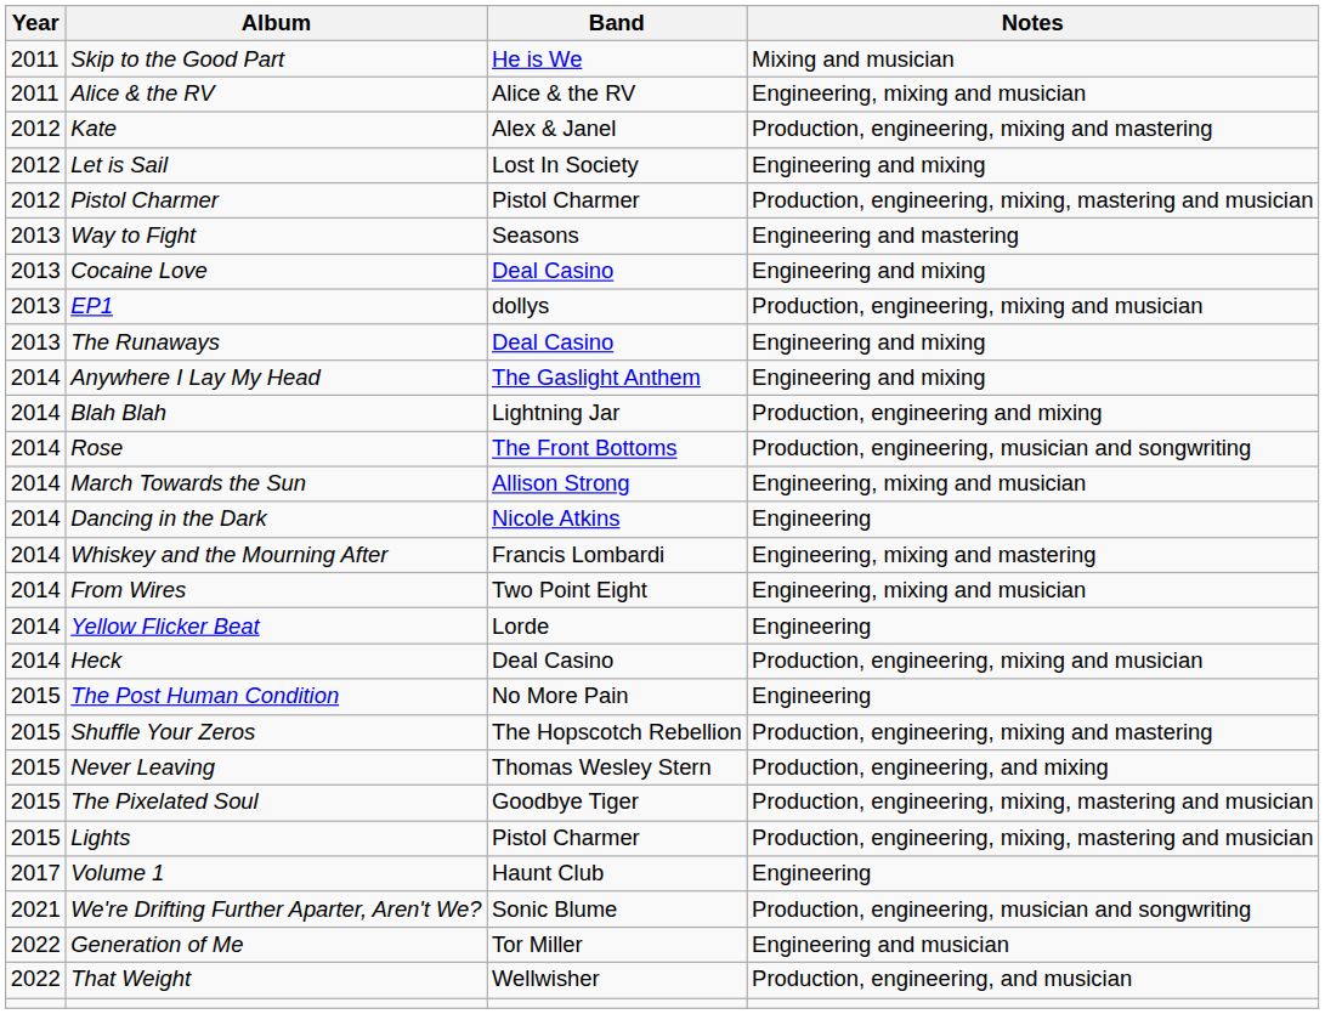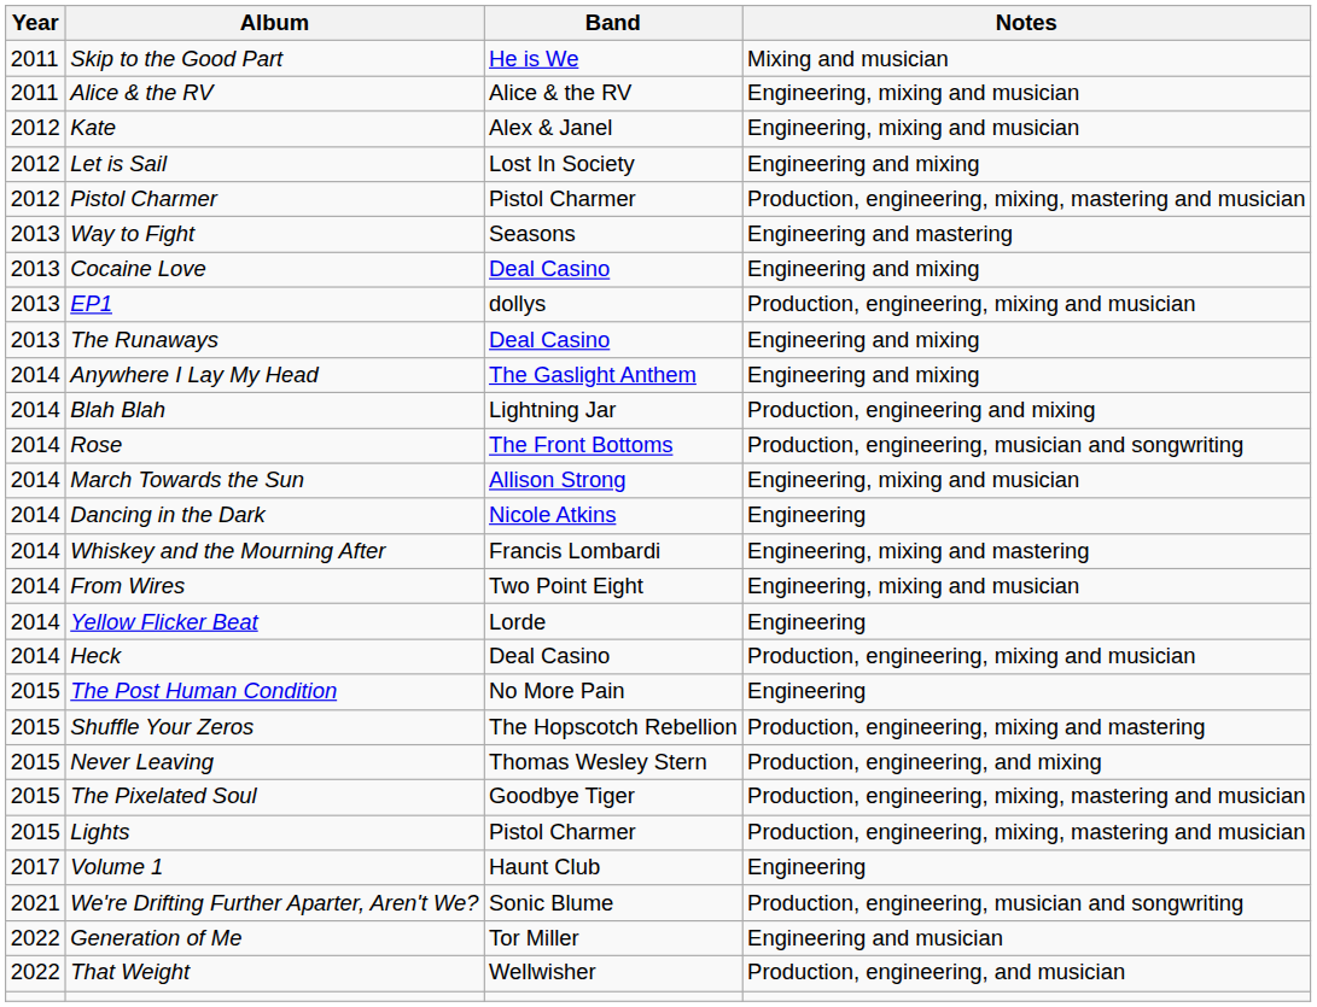Kate | Notes: Production, engineering, mixing and mastering -> Engineering, mixing and musician
